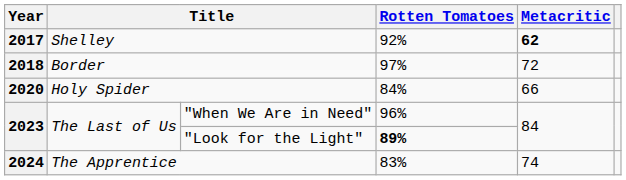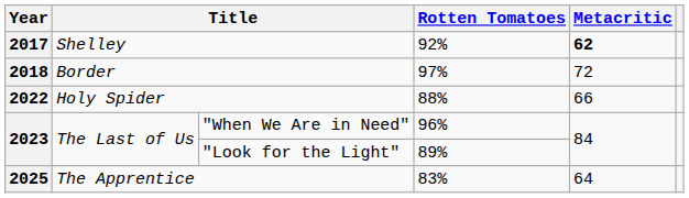Holy Spider | Year: 2020 -> 2022
Holy Spider | Rotten Tomatoes: 84% -> 88%
"Look for the Light" | Rotten Tomatoes: bold -> normal
The Apprentice | Year: 2024 -> 2025
The Apprentice | Metacritic: 74 -> 64
